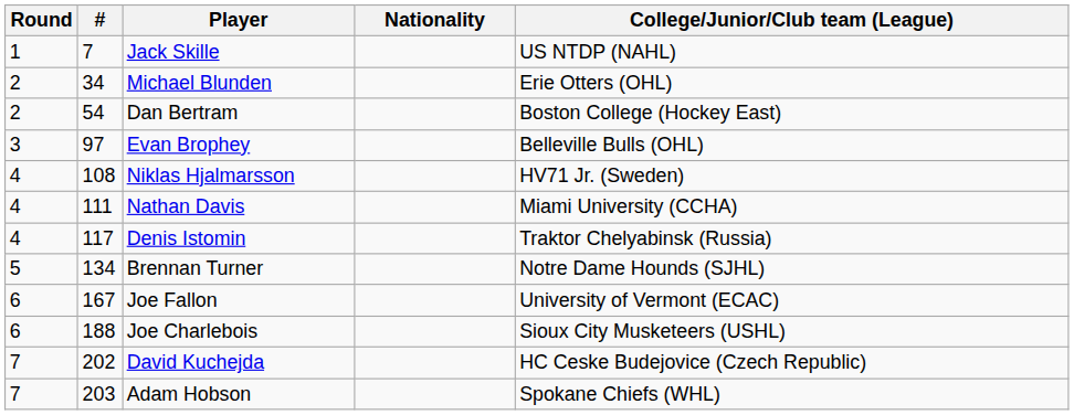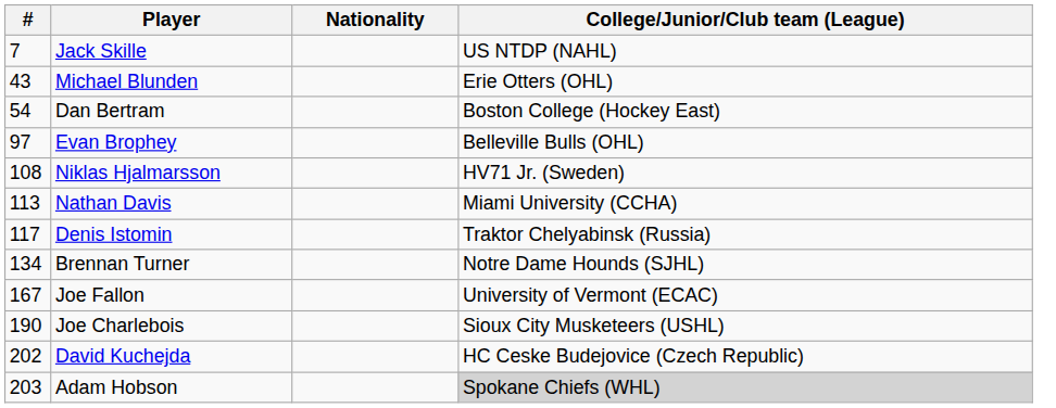- column: Round | 1 | 2 | 2 | 3 | 4 | 4 | 4 | 5 | 6 | 6 | 7 | 7
Michael Blunden | #: 34 -> 43
Nathan Davis | #: 111 -> 113
Joe Charlebois | #: 188 -> 190
Adam Hobson | College/Junior/Club team (League): no background -> lightgrey background
